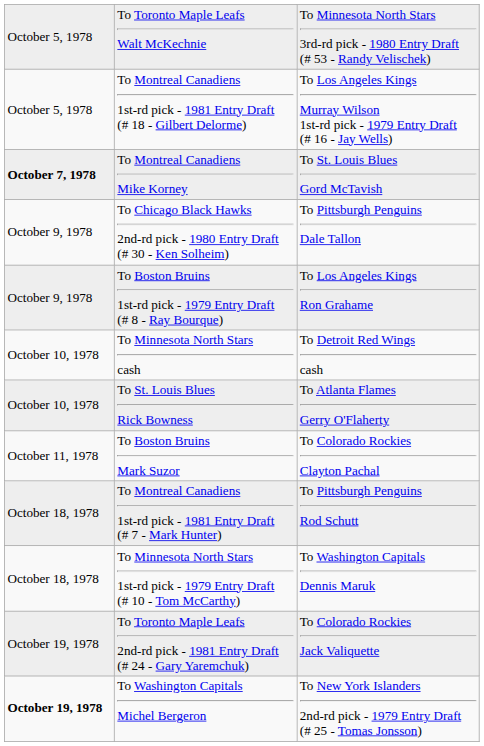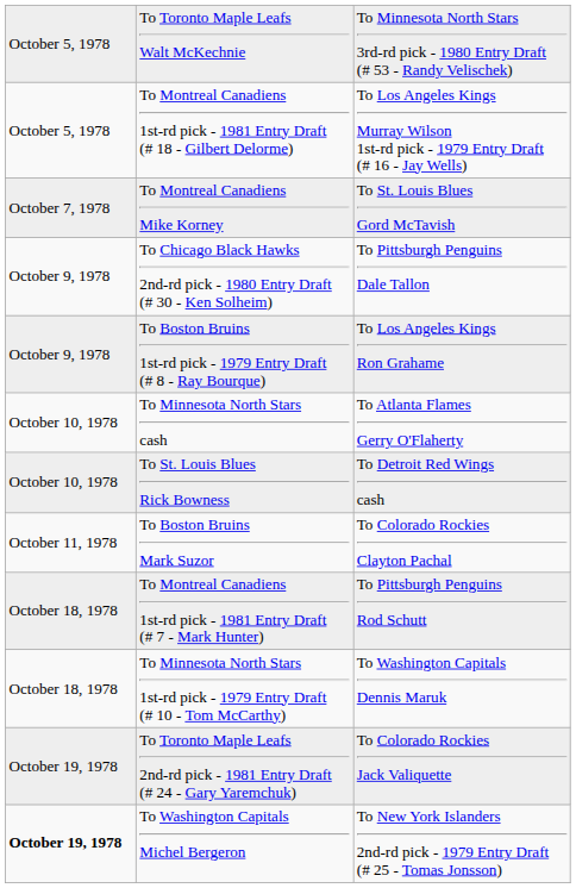To Montreal Canadiens Mike Korney | column 1: bold -> normal
To Minnesota North Stars cash | column 3: To Detroit Red Wings cash -> To Atlanta Flames Gerry O'Flaherty
To St. Louis Blues Rick Bowness | column 3: To Atlanta Flames Gerry O'Flaherty -> To Detroit Red Wings cash
